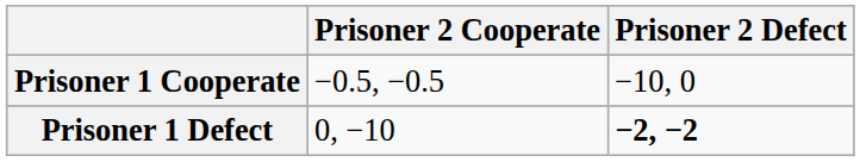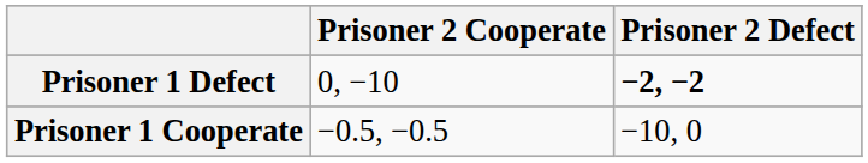rows swapped: Prisoner 1 Cooperate <-> Prisoner 1 Defect
